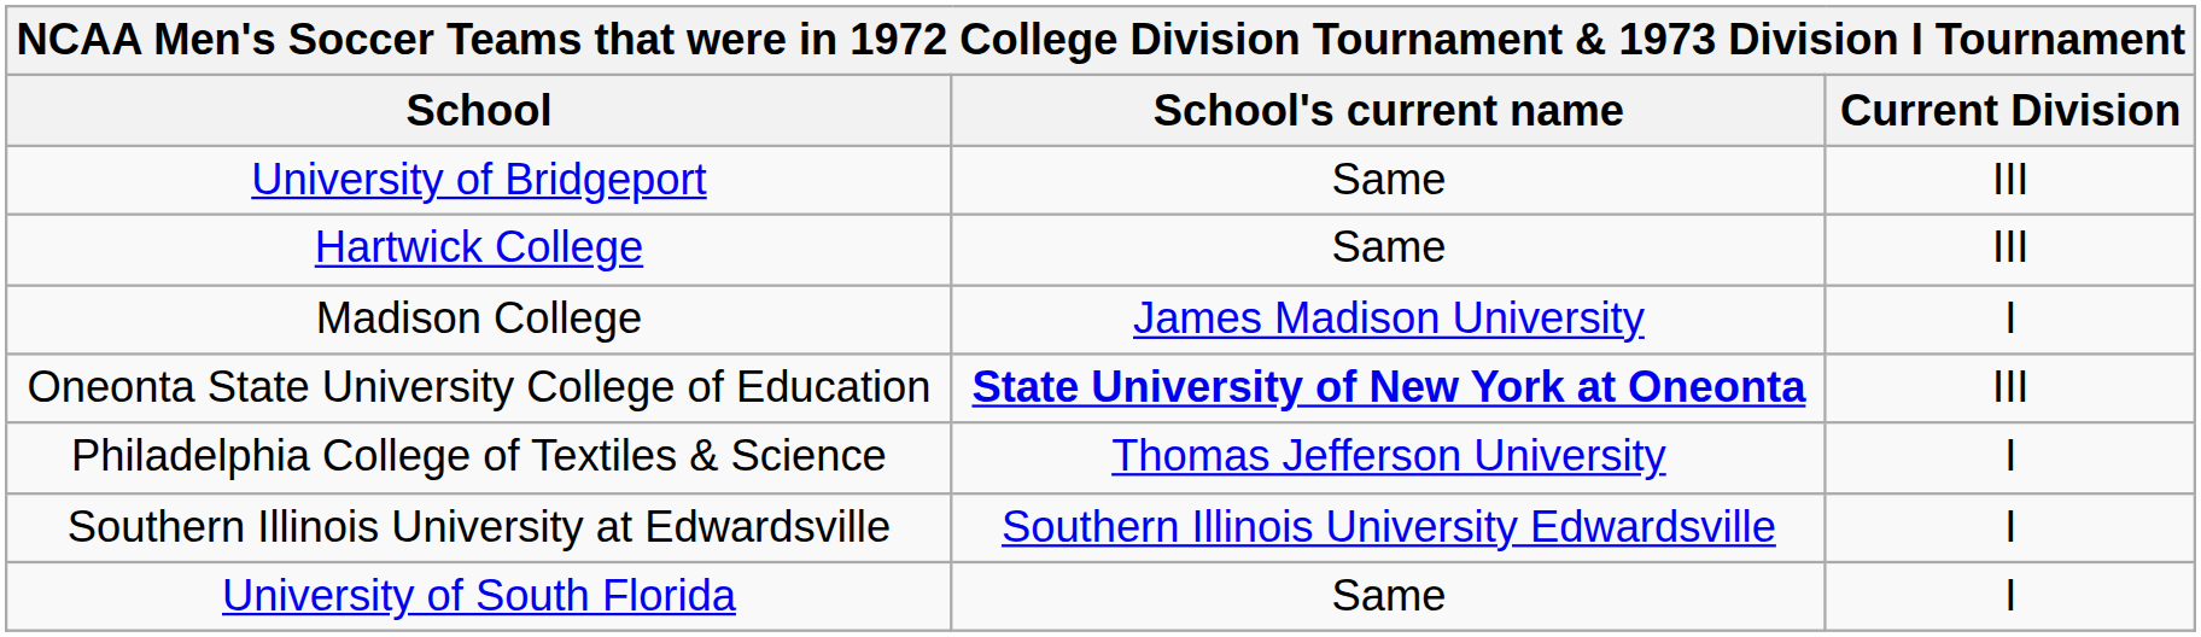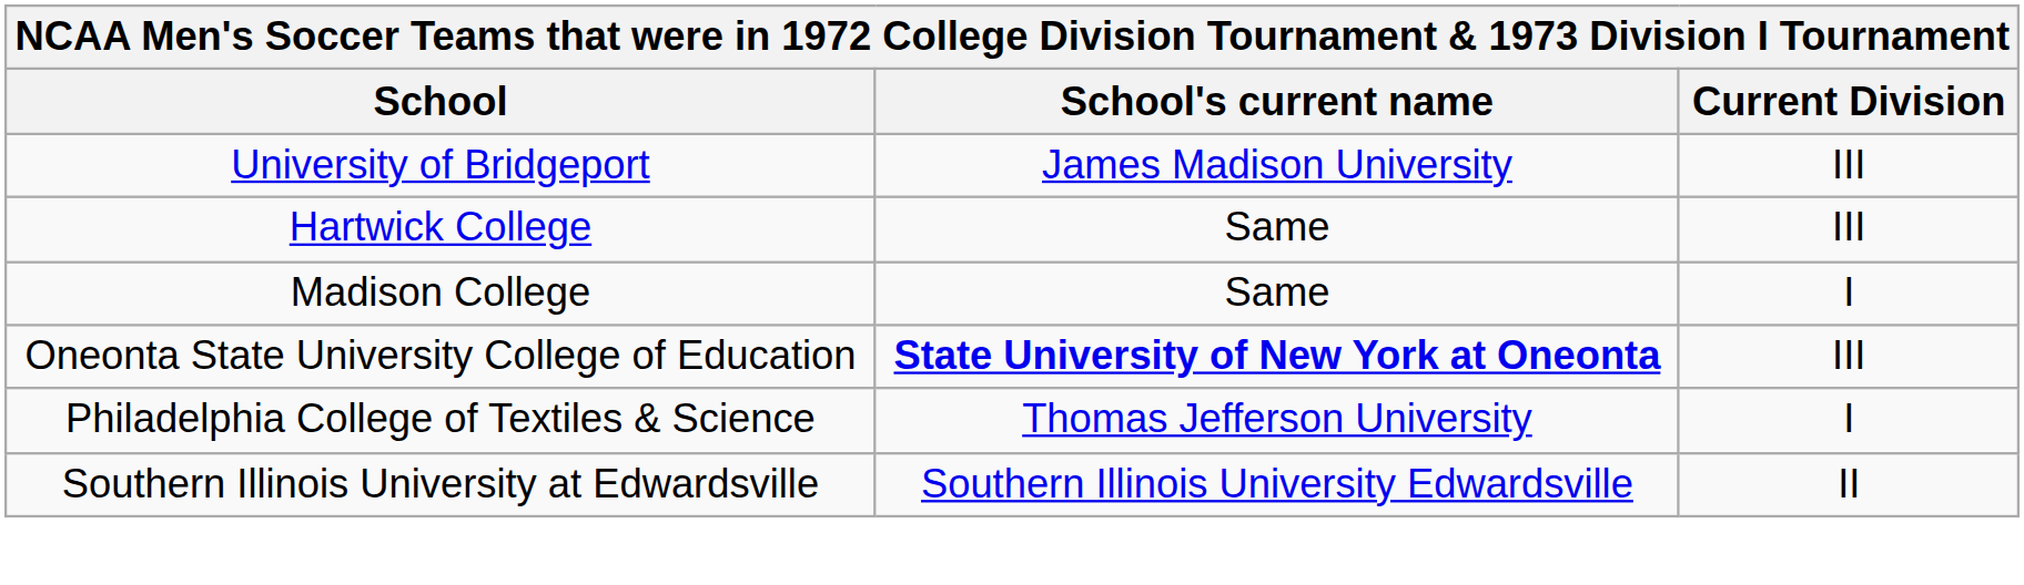University of Bridgeport | School's current name: Same -> James Madison University
Madison College | School's current name: James Madison University -> Same
Southern Illinois University at Edwardsville | Current Division: I -> II
- row: University of South Florida | Same | I
